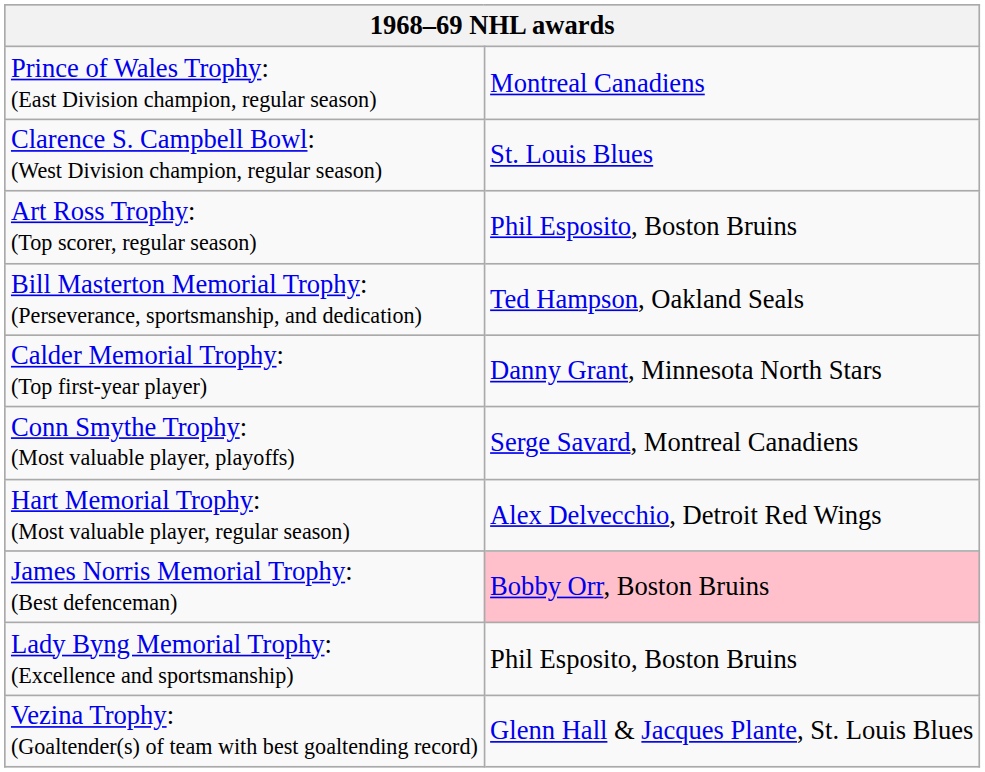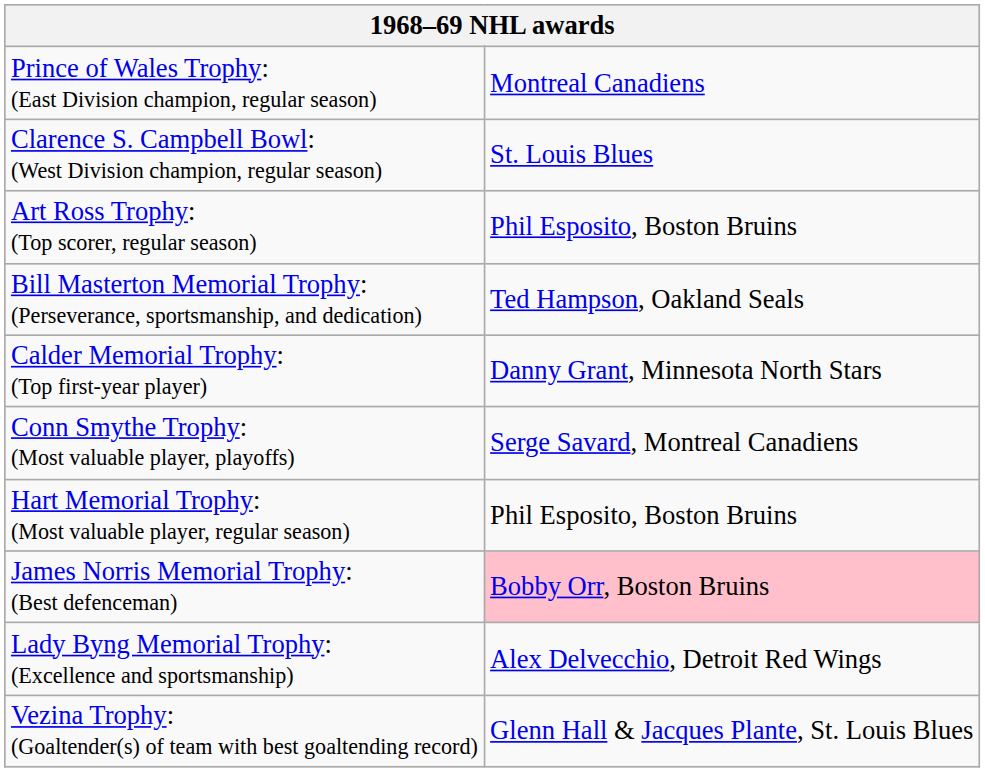Hart Memorial Trophy: (Most valuable player, regular season) | column 2: Alex Delvecchio, Detroit Red Wings -> Phil Esposito, Boston Bruins
Lady Byng Memorial Trophy: (Excellence and sportsmanship) | column 2: Phil Esposito, Boston Bruins -> Alex Delvecchio, Detroit Red Wings
